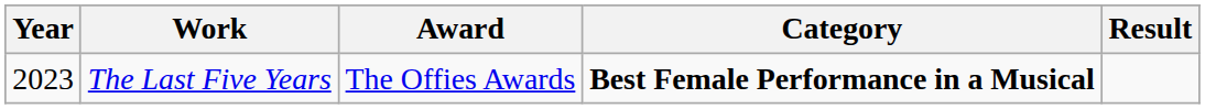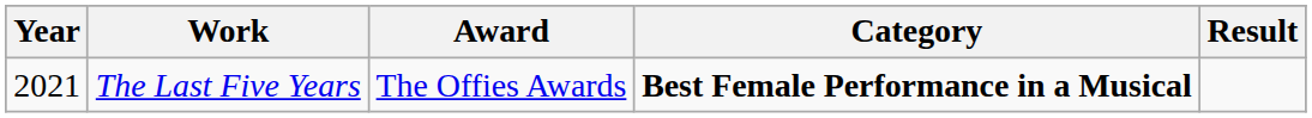The Last Five Years | Year: 2023 -> 2021
